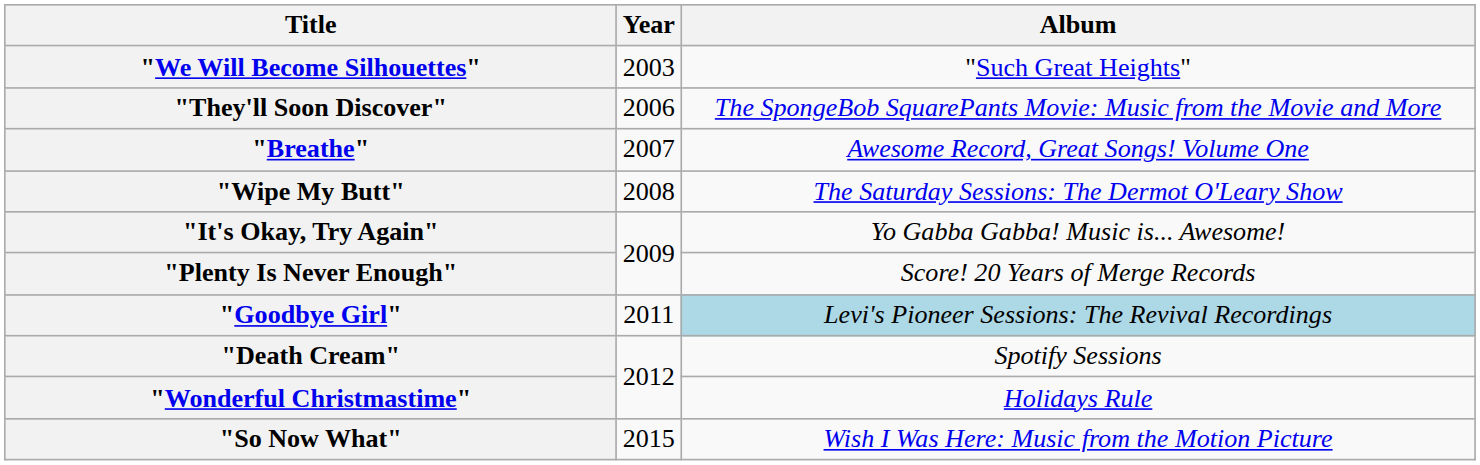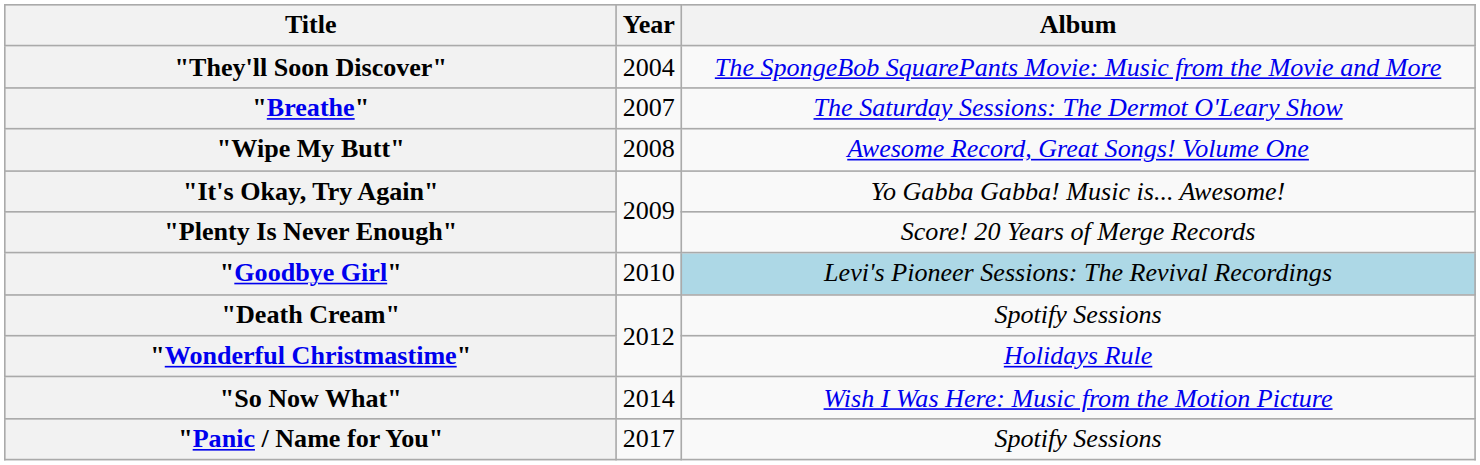- row: "We Will Become Silhouettes" | 2003 | "Such Great Heights"
"They'll Soon Discover" | Year: 2006 -> 2004
"Breathe" | Album: Awesome Record, Great Songs! Volume One -> The Saturday Sessions: The Dermot O'Leary Show
"Wipe My Butt" | Album: The Saturday Sessions: The Dermot O'Leary Show -> Awesome Record, Great Songs! Volume One
"Goodbye Girl" | Year: 2011 -> 2010
"So Now What" | Year: 2015 -> 2014
+ row: "Panic / Name for You" | 2017 | Spotify Sessions
